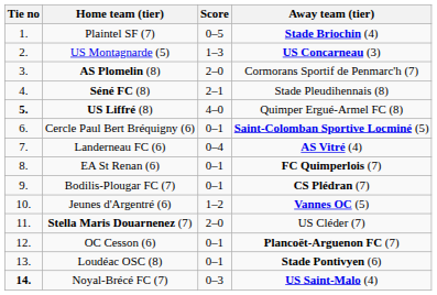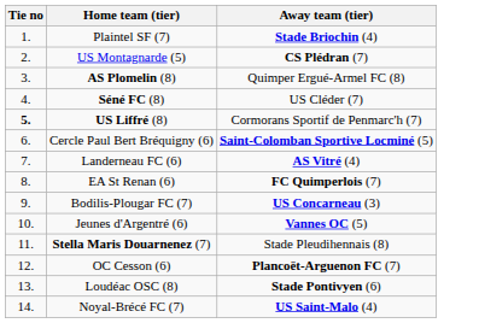- column: Score | 0–5 | 1–3 | 2–0 | 2–1 | 4–0 | 0–1 | 0–4 | 0–1 | 0–1 | 1–2 | 2–0 | 0–1 | 0–1 | 0–3
US Montagnarde (5) | Away team (tier): US Concarneau (3) -> CS Plédran (7)
AS Plomelin (8) | Away team (tier): Cormorans Sportif de Penmarc'h (7) -> Quimper Ergué-Armel FC (8)
Séné FC (8) | Away team (tier): Stade Pleudihennais (8) -> US Cléder (7)
US Liffré (8) | Away team (tier): Quimper Ergué-Armel FC (8) -> Cormorans Sportif de Penmarc'h (7)
Bodilis-Plougar FC (7) | Away team (tier): CS Plédran (7) -> US Concarneau (3)
Stella Maris Douarnenez (7) | Away team (tier): US Cléder (7) -> Stade Pleudihennais (8)
Noyal-Brécé FC (7) | Tie no: bold -> normal
